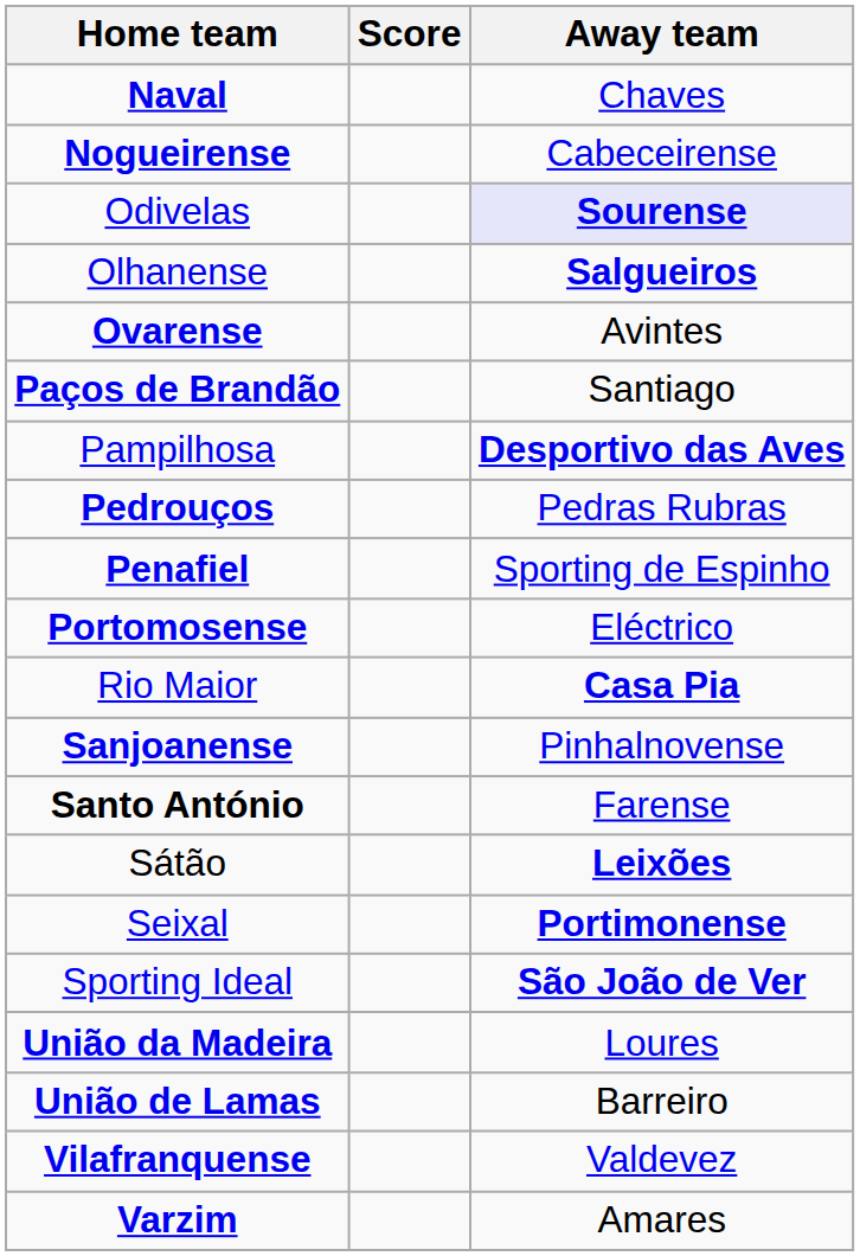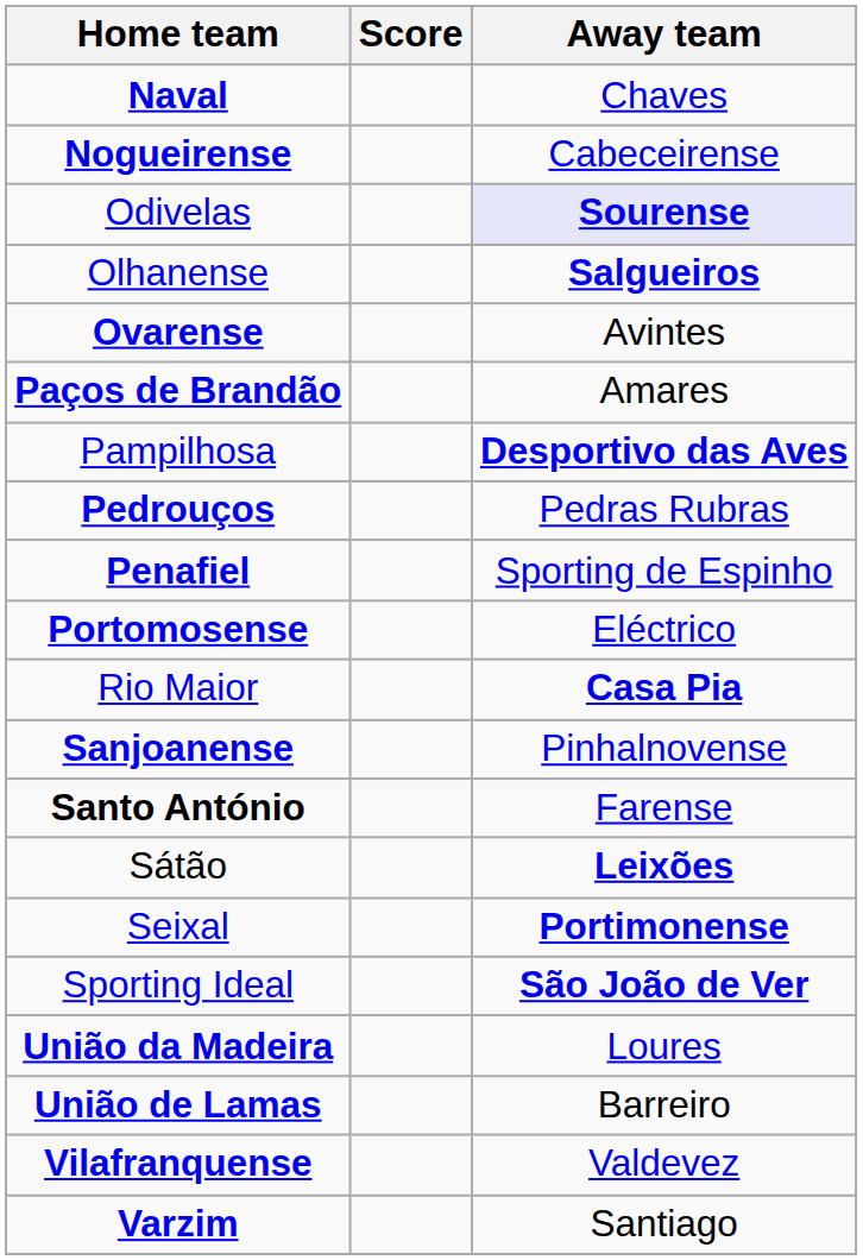Paços de Brandão | Away team: Santiago -> Amares
Varzim | Away team: Amares -> Santiago
